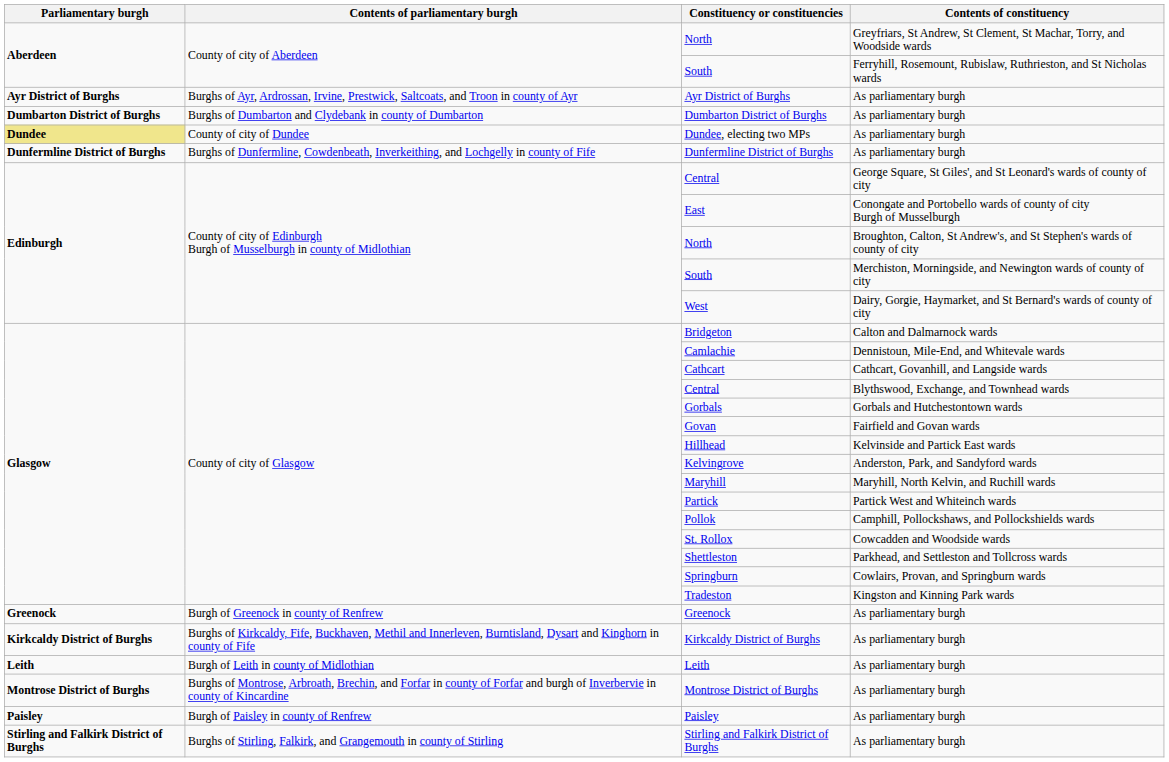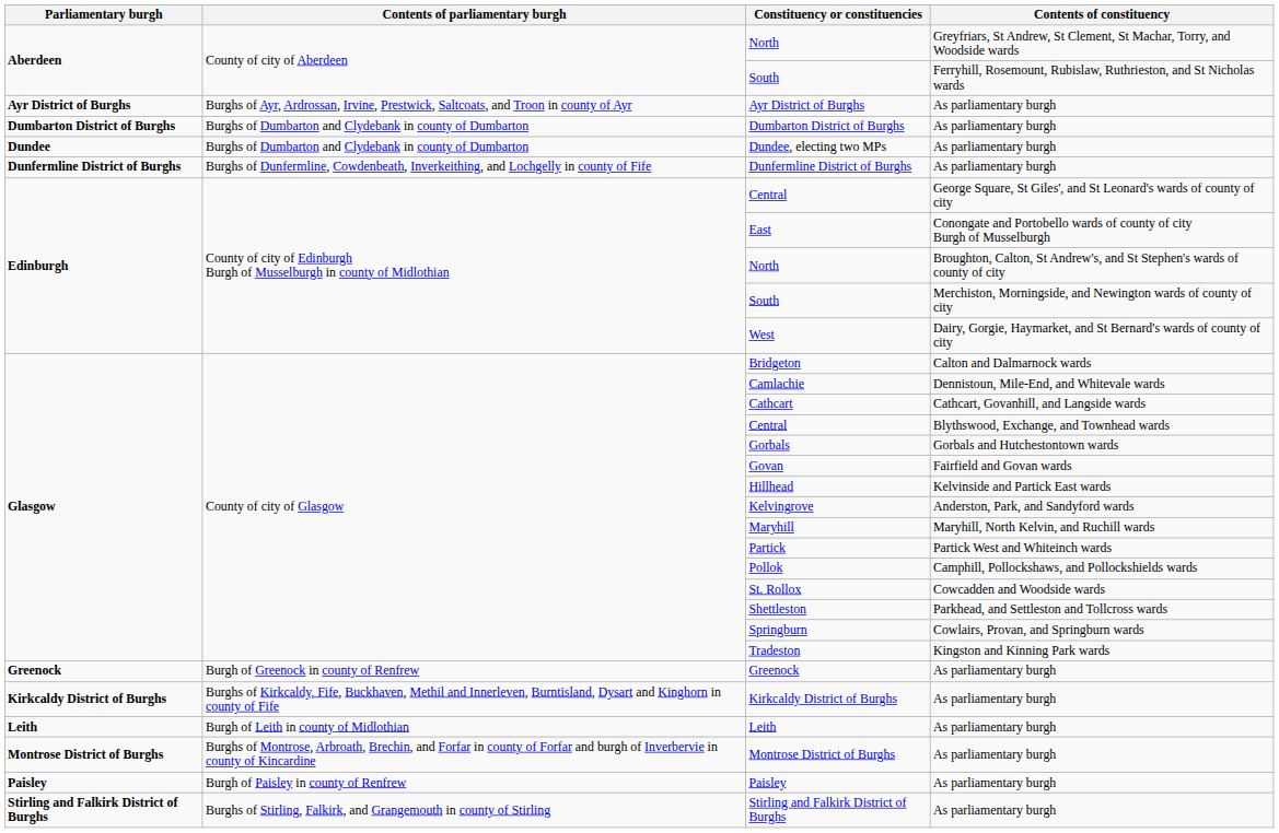Dundee, electing two MPs | Parliamentary burgh: khaki background -> no background
Dundee, electing two MPs | Contents of parliamentary burgh: County of city of Dundee -> Burghs of Dumbarton and Clydebank in county of Dumbarton
